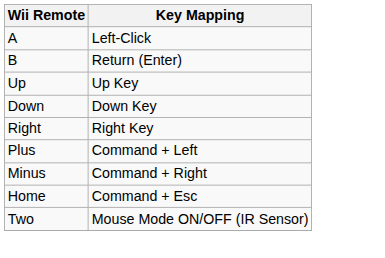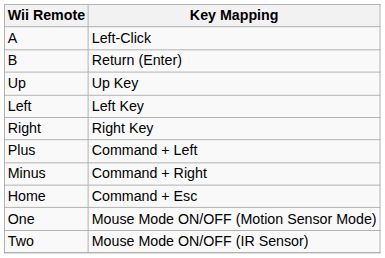- row: Down | Down Key
+ row: Left | Left Key
+ row: One | Mouse Mode ON/OFF (Motion Sensor Mode)
